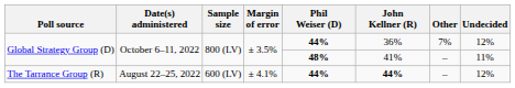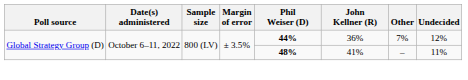- row: The Tarrance Group (R) | August 22–25, 2022 | 600 (LV) | ± 4.1% | 44% | 44% | – | 12%
